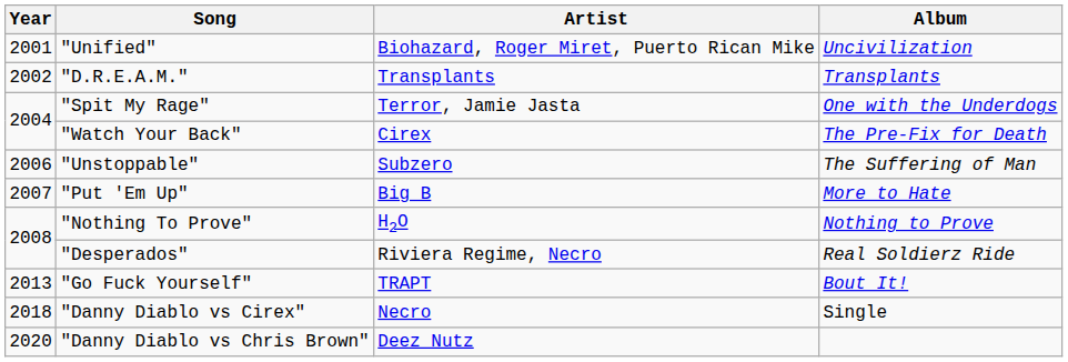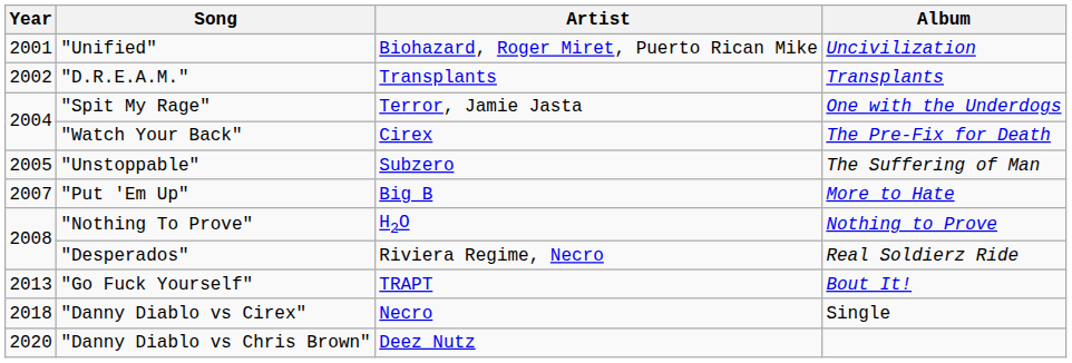"Unstoppable" | Year: 2006 -> 2005
